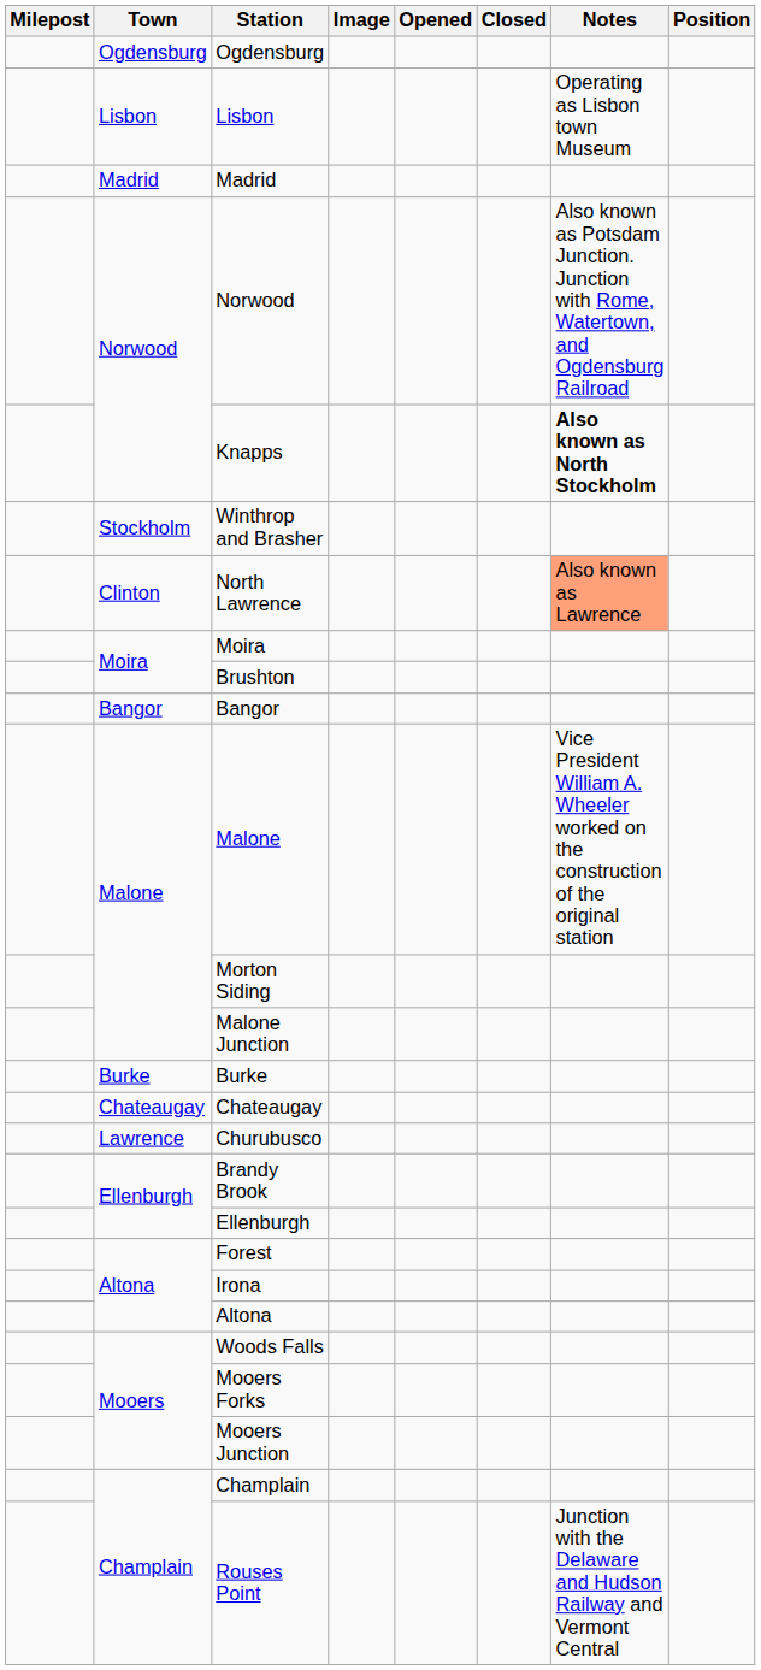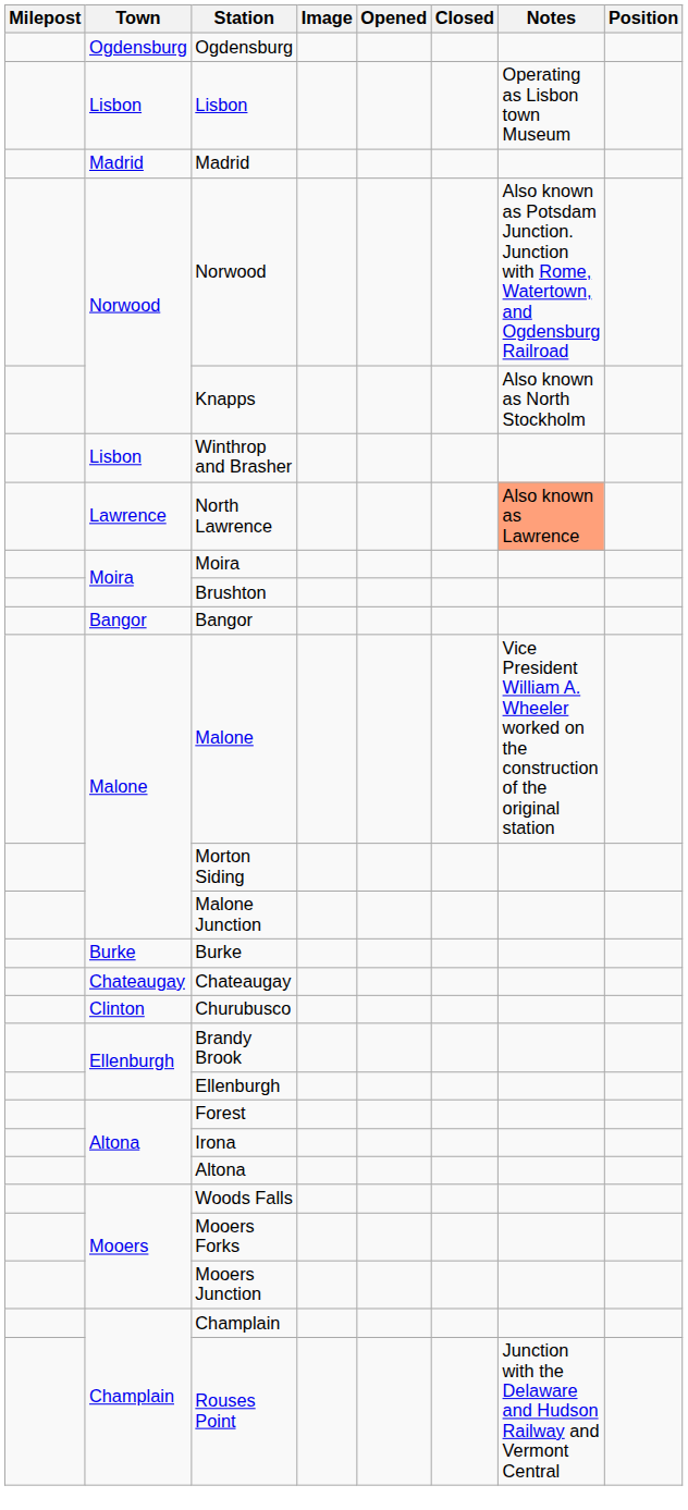Knapps | Notes: bold -> normal
Winthrop and Brasher | Town: Stockholm -> Lisbon
North Lawrence | Town: Clinton -> Lawrence
Churubusco | Town: Lawrence -> Clinton
